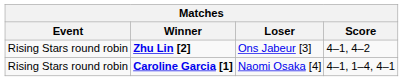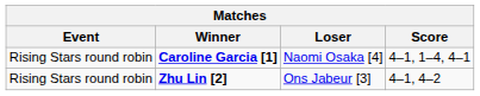rows swapped: Zhu Lin [2] <-> Caroline Garcia [1]
